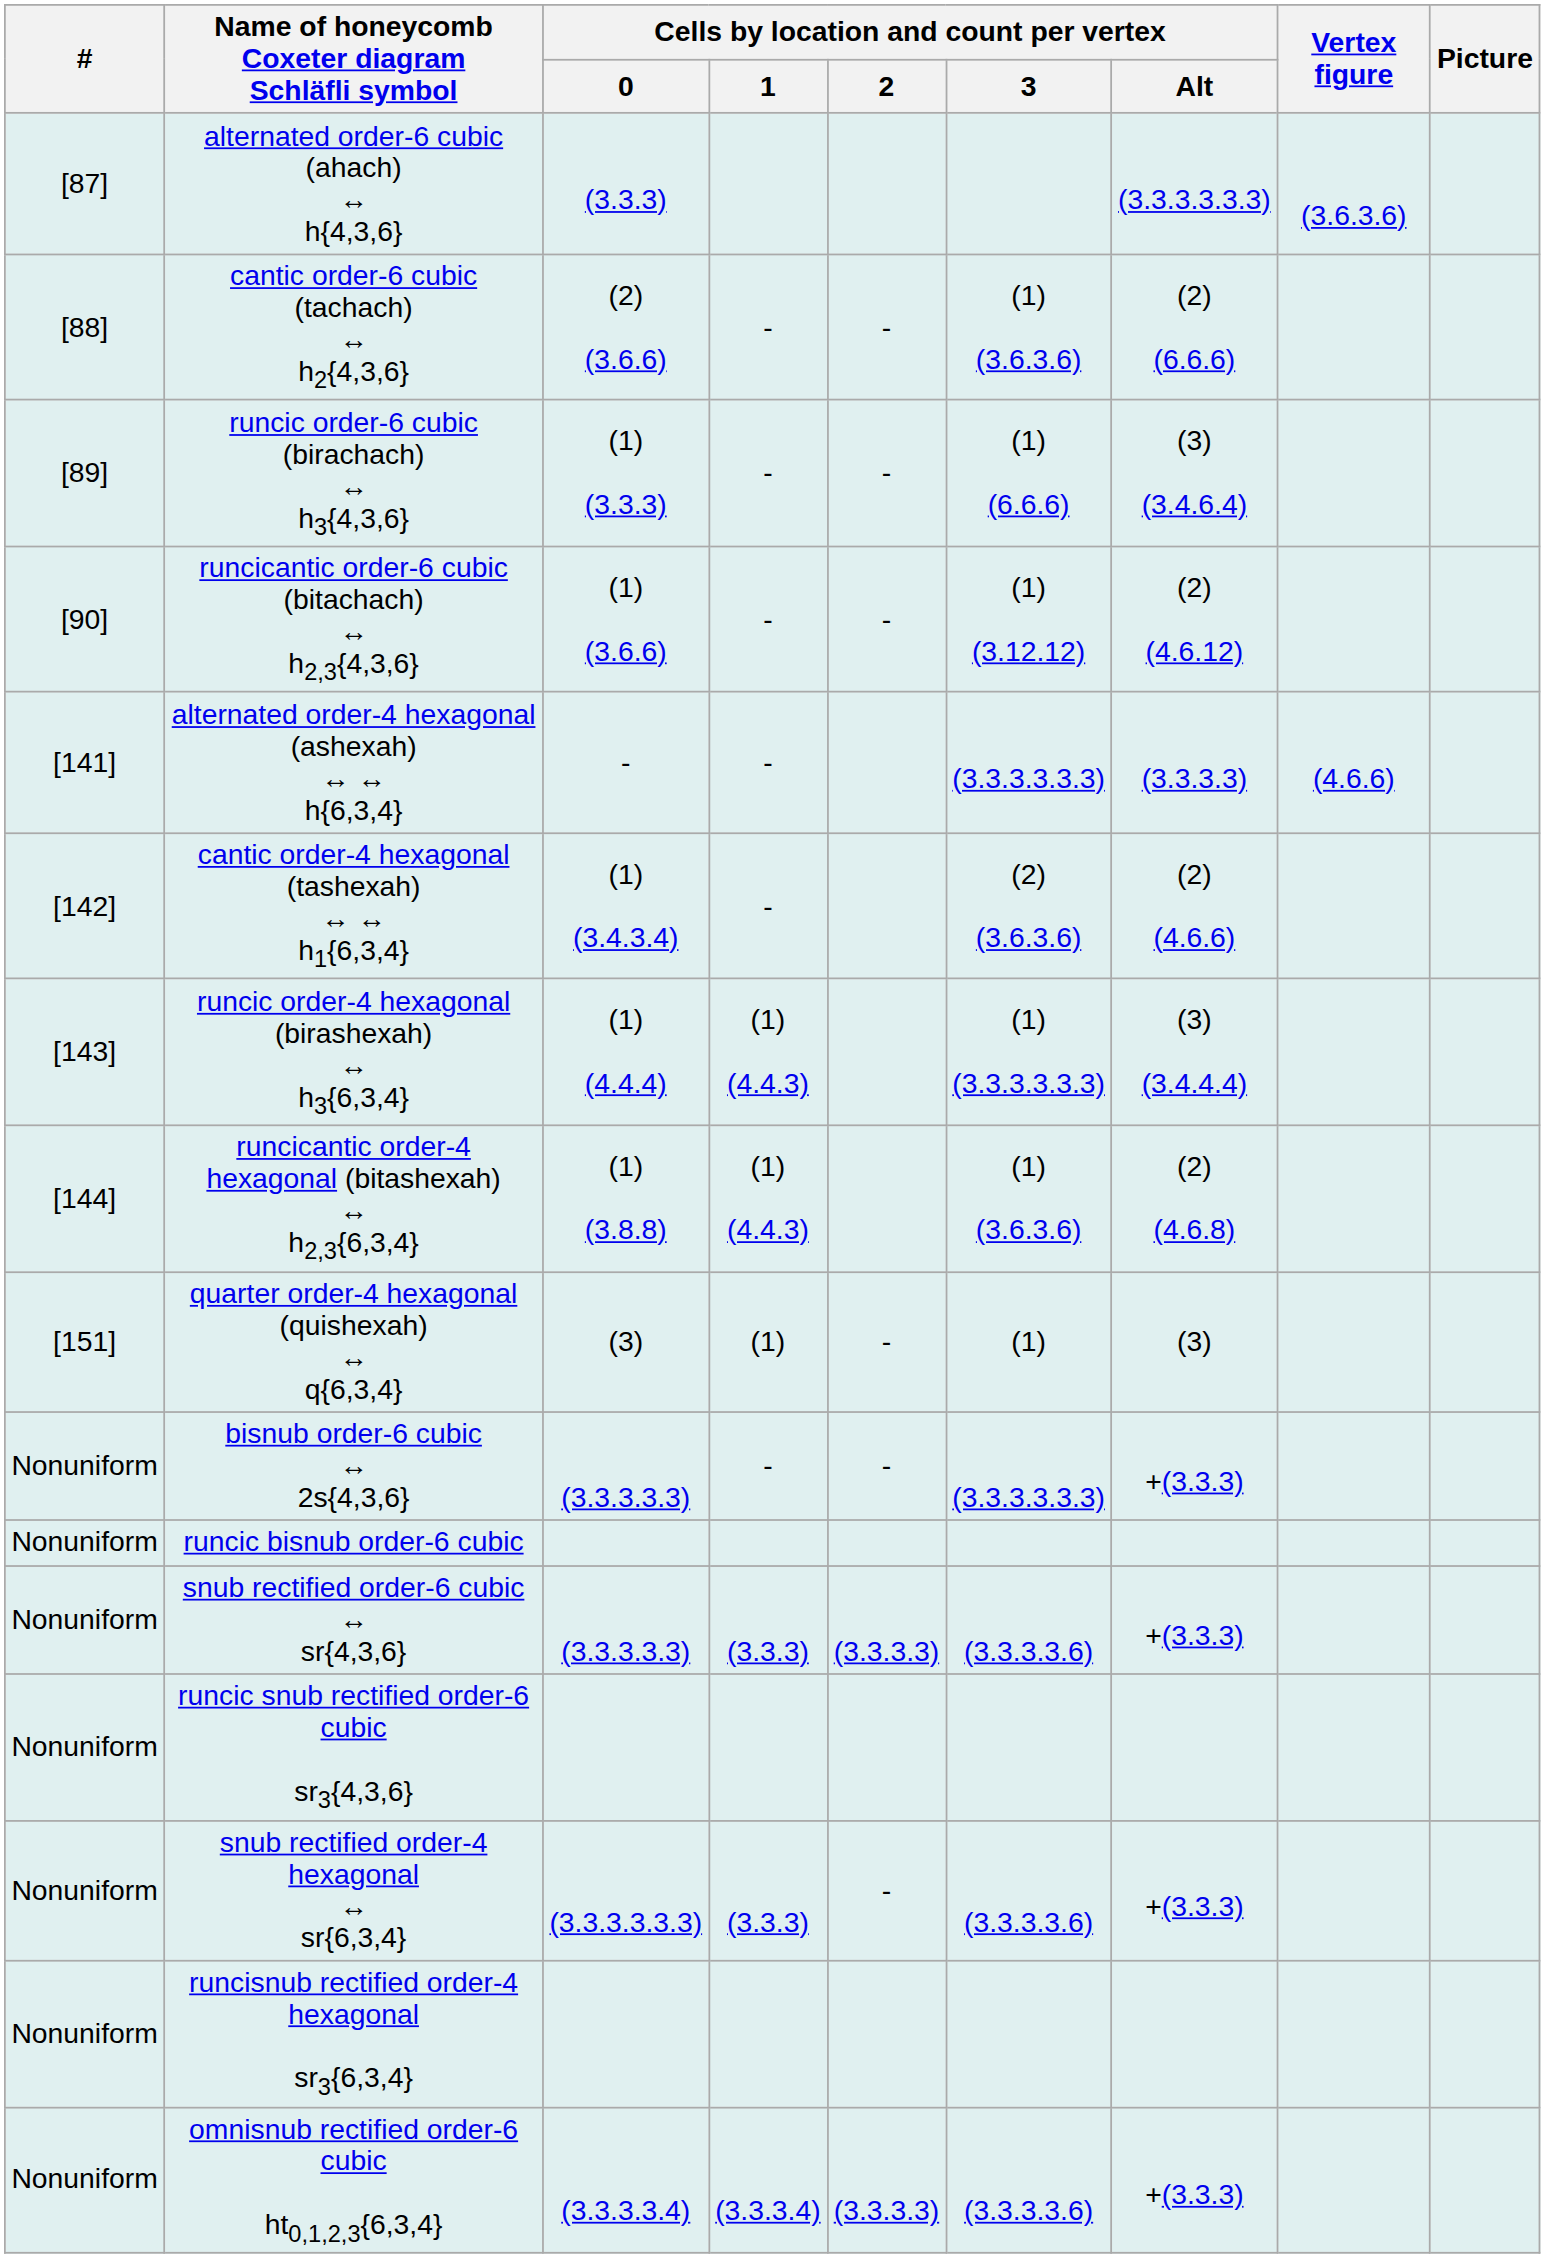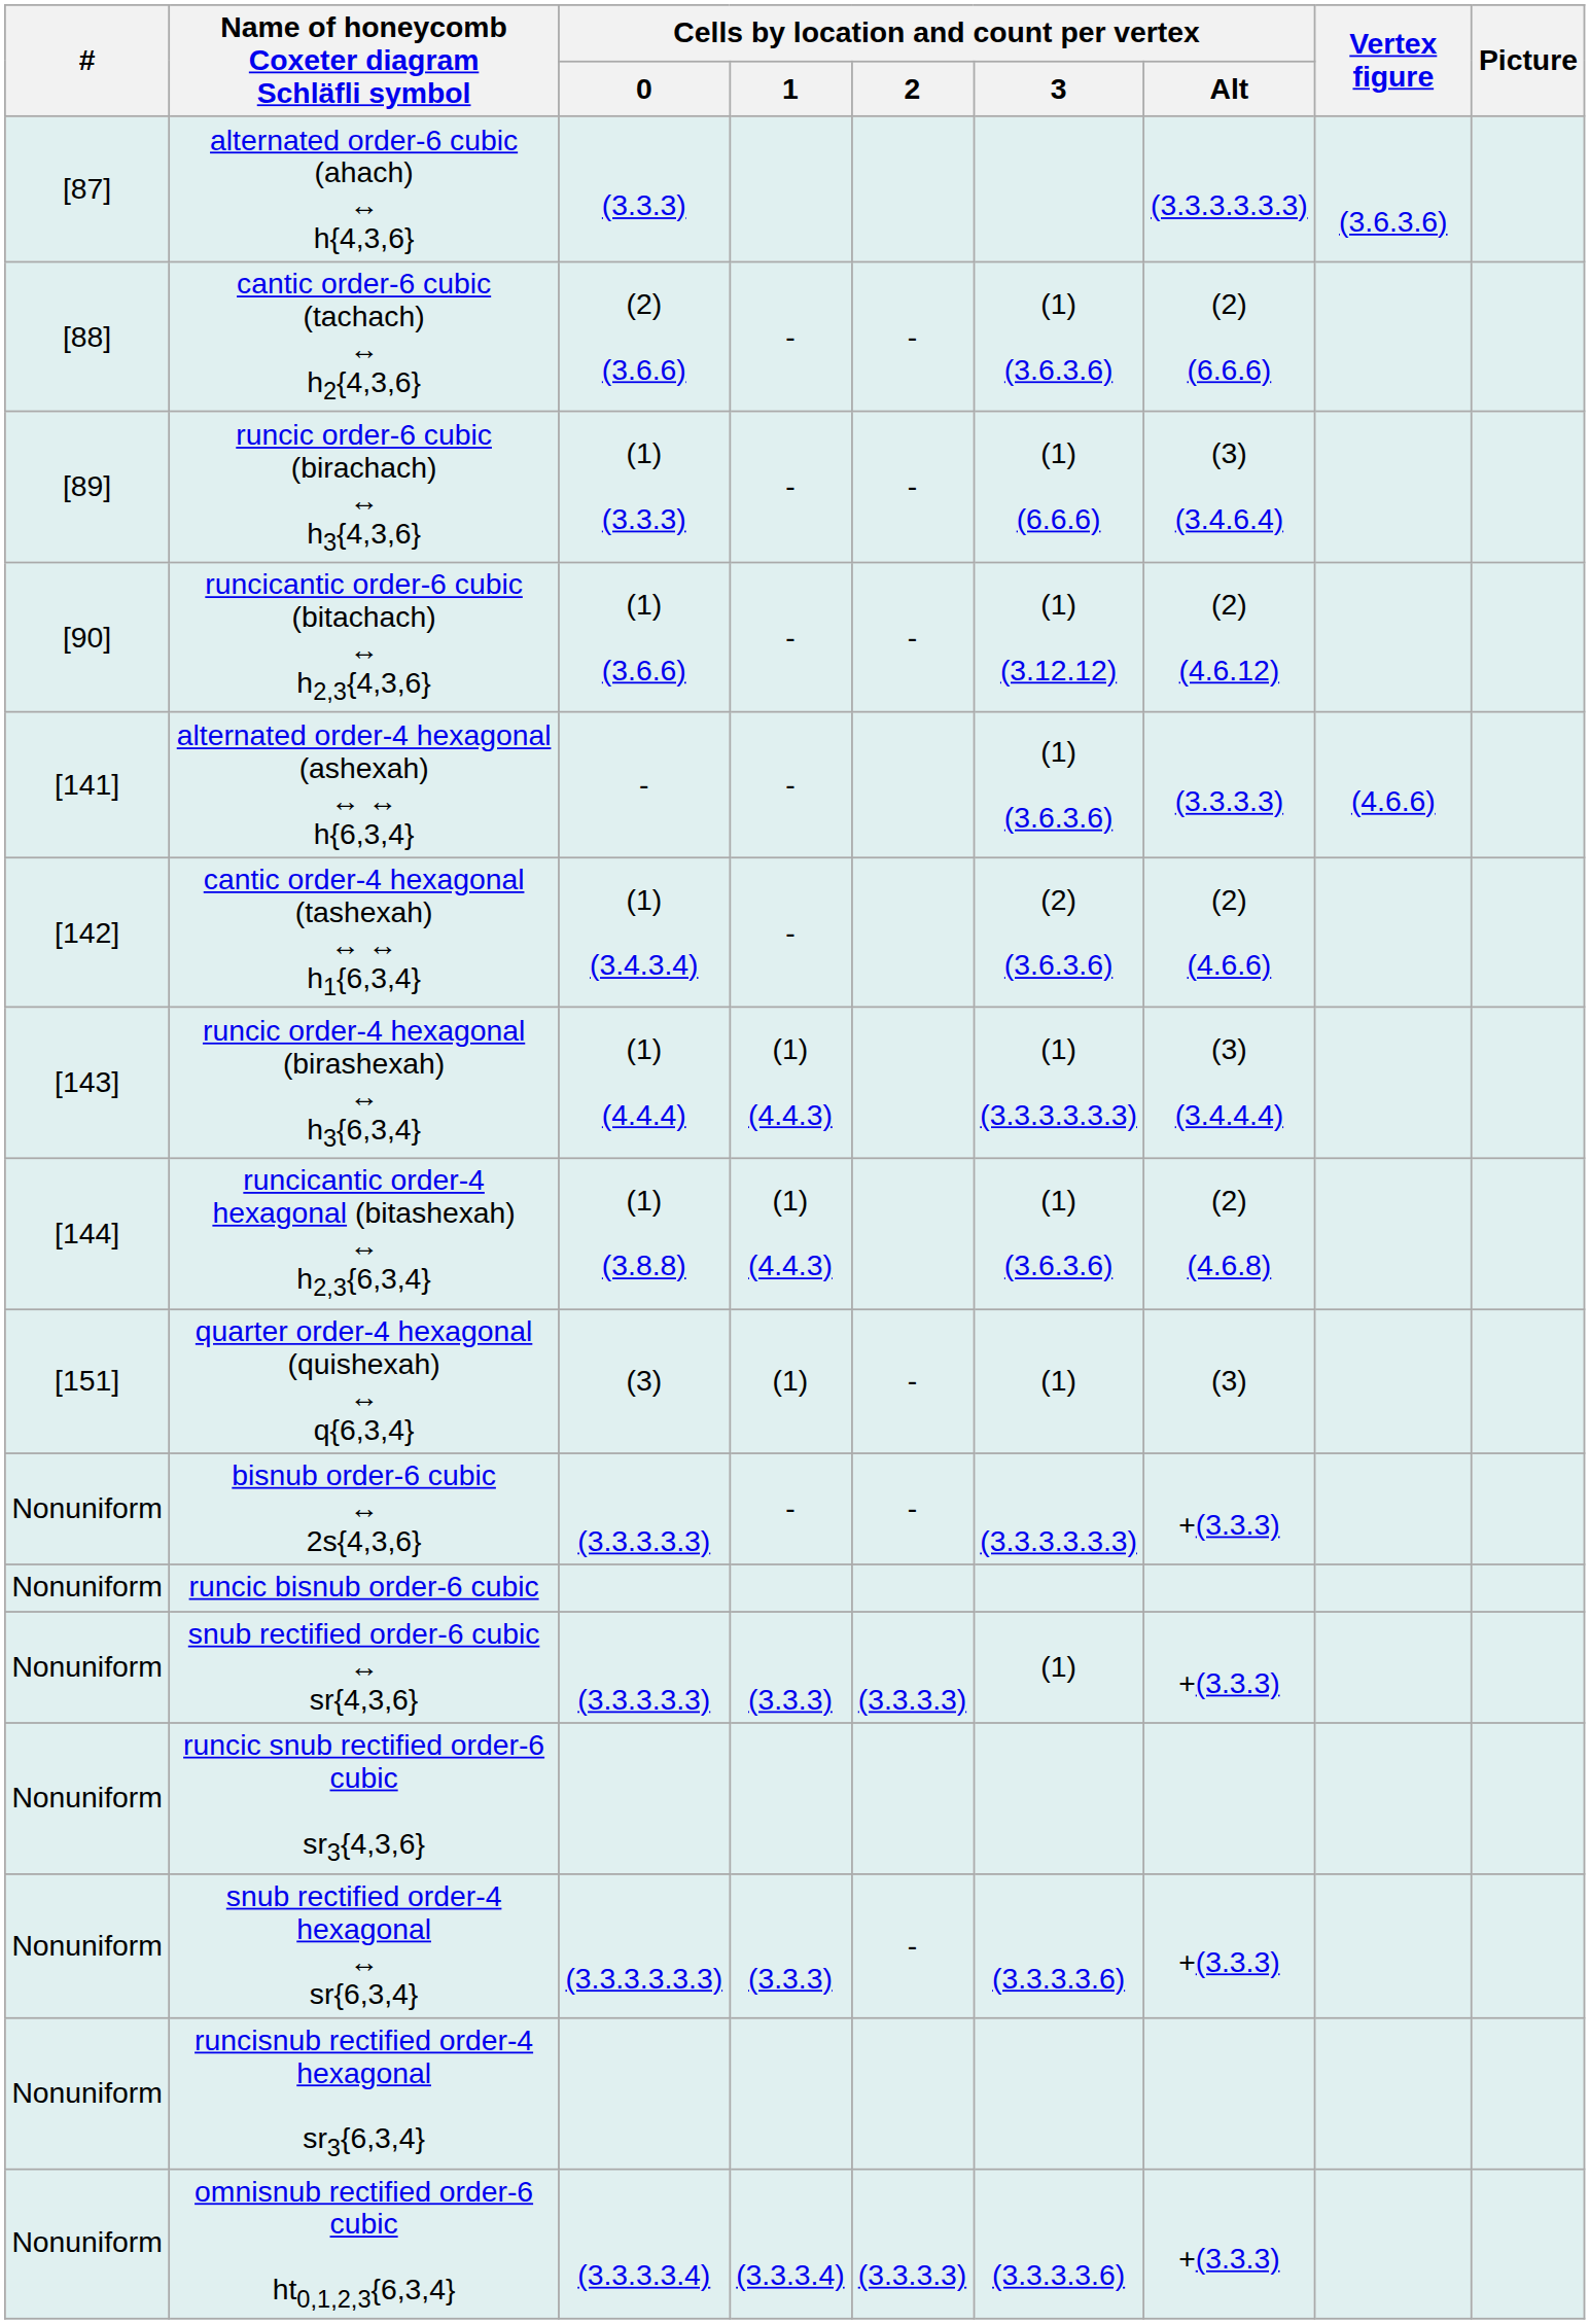alternated order-4 hexagonal (ashexah) ↔ ↔ h{6,3,4} | Cells by location and count per vertex / 3: (3.3.3.3.3.3) -> (1) (3.6.3.6)
snub rectified order-6 cubic ↔ sr{4,3,6} | Cells by location and count per vertex / 3: (3.3.3.3.6) -> (1)
